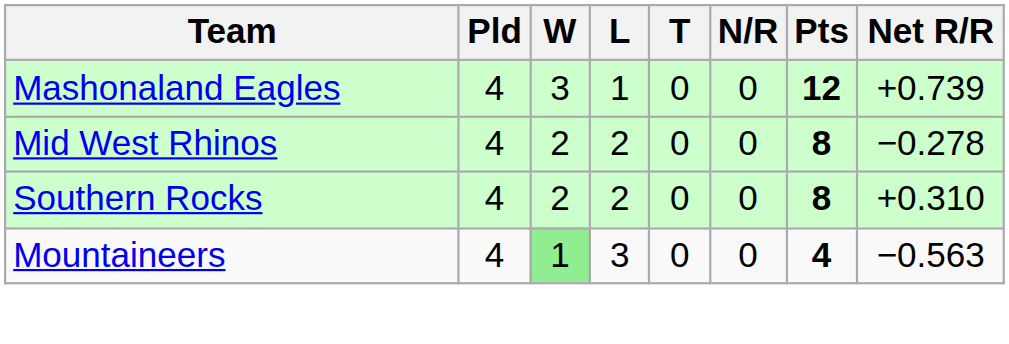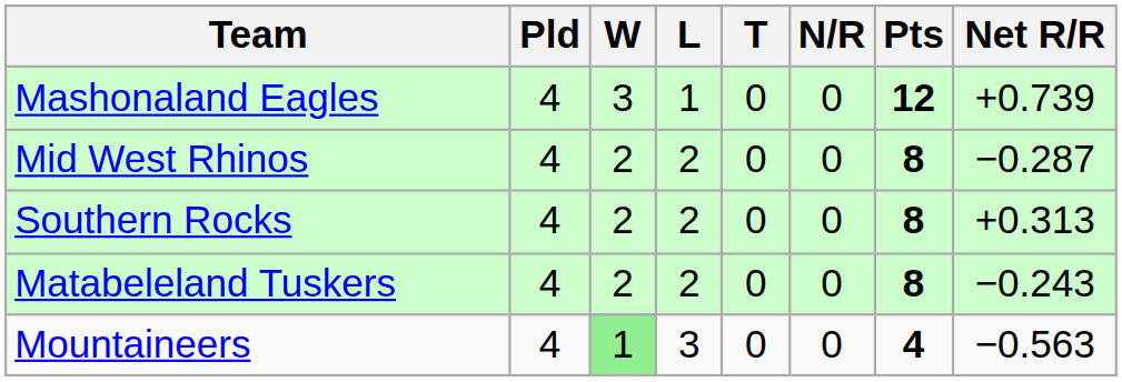Mid West Rhinos | Net R/R: −0.278 -> −0.287
Southern Rocks | Net R/R: +0.310 -> +0.313
+ row: Matabeleland Tuskers | 4 | 2 | 2 | 0 | 0 | 8 | −0.243
